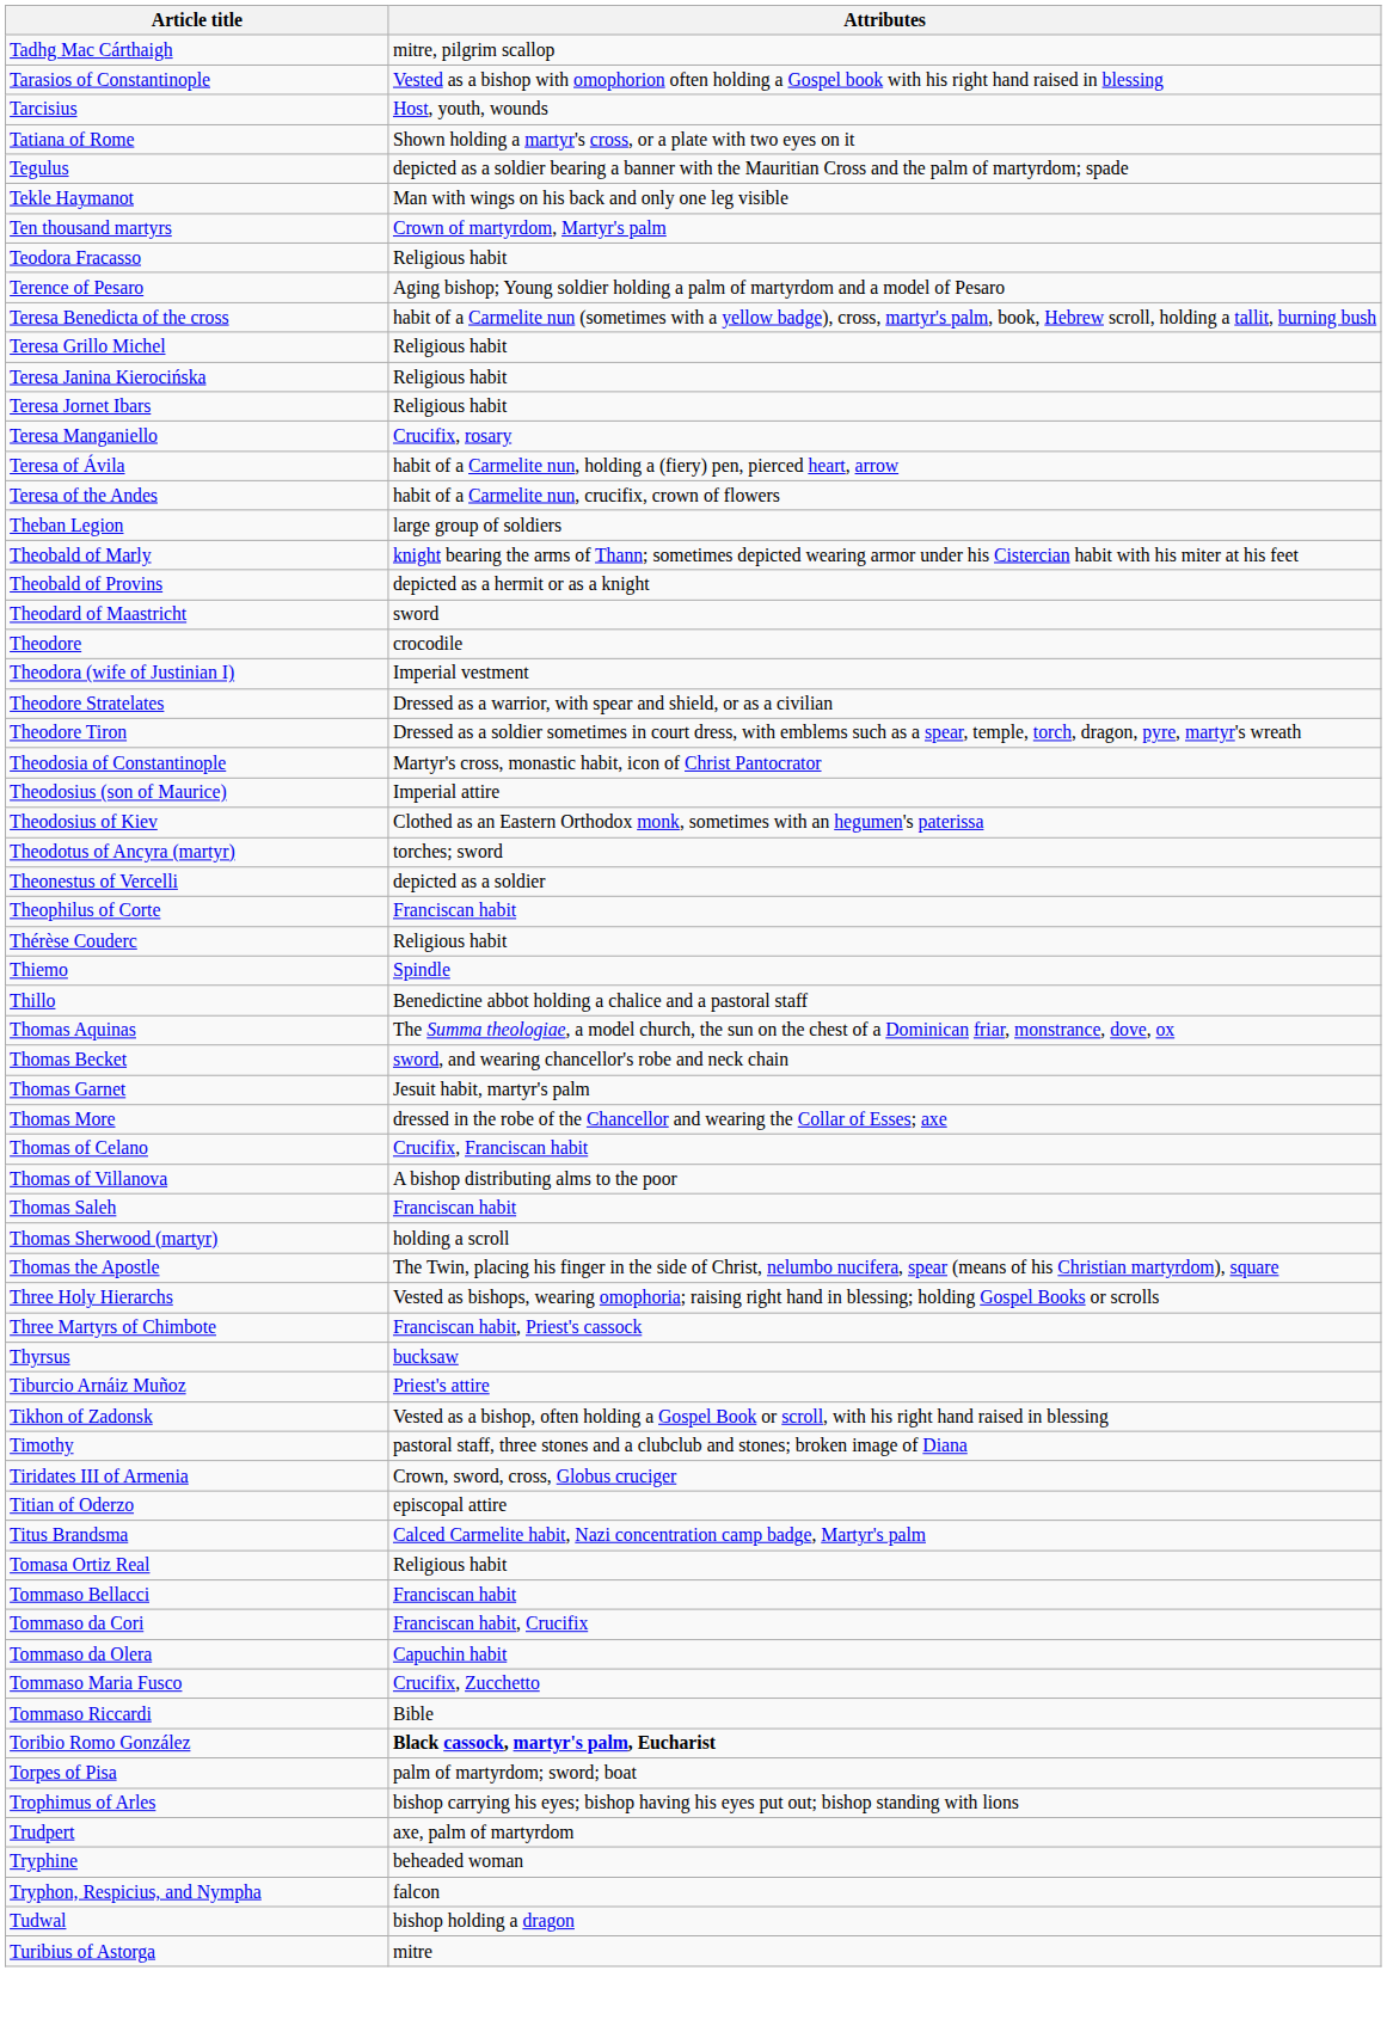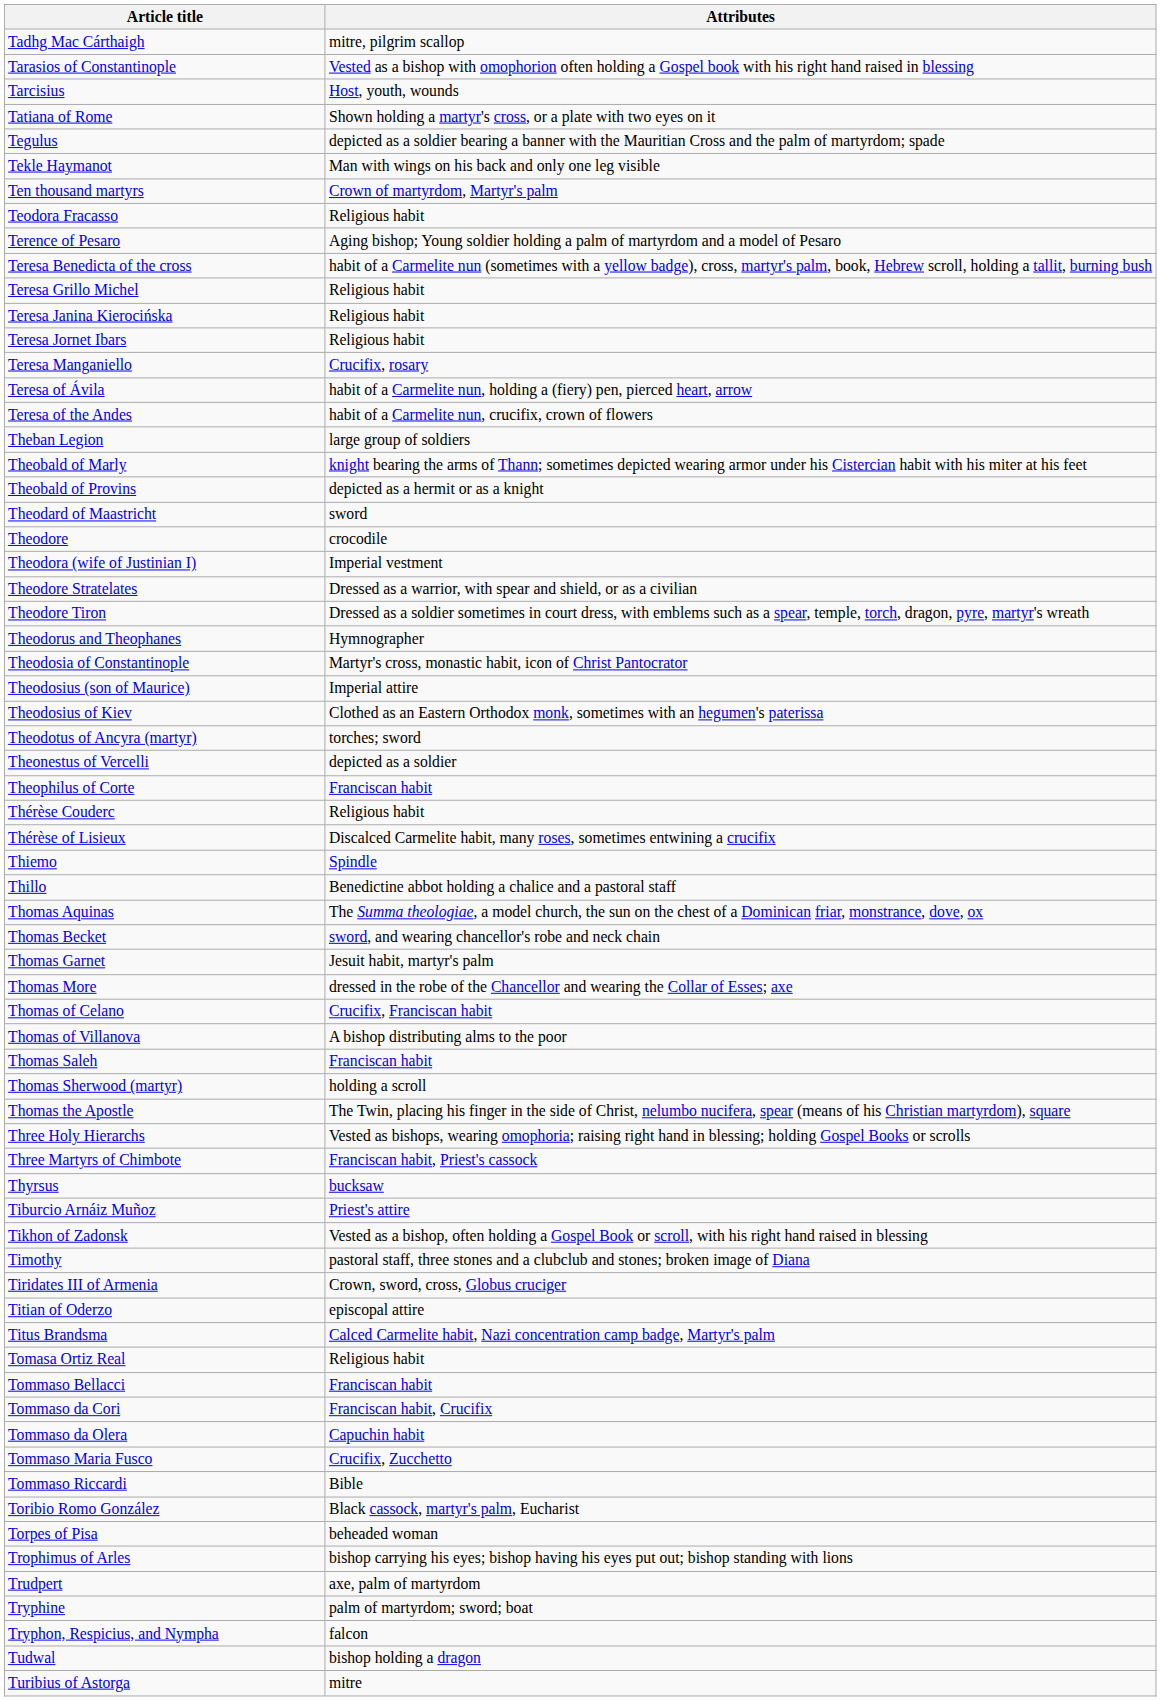+ row: Theodorus and Theophanes | Hymnographer
+ row: Thérèse of Lisieux | Discalced Carmelite habit, many roses, sometimes entwining a crucifix
Toribio Romo González | Attributes: bold -> normal
Torpes of Pisa | Attributes: palm of martyrdom; sword; boat -> beheaded woman
Tryphine | Attributes: beheaded woman -> palm of martyrdom; sword; boat
